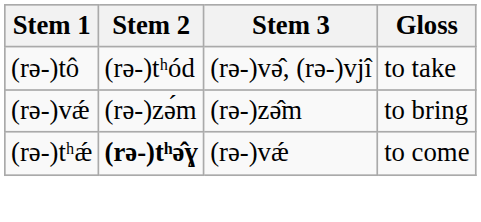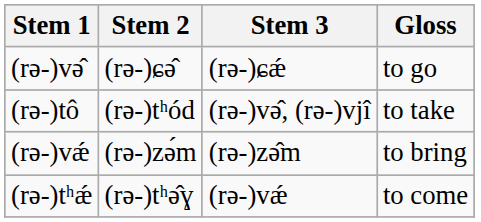+ row: (rə-)və̂ | (rə-)ɕə̂ | (rə-)ɕǽ | to go
(rə-)tʰǽ | Stem 2: bold -> normal
